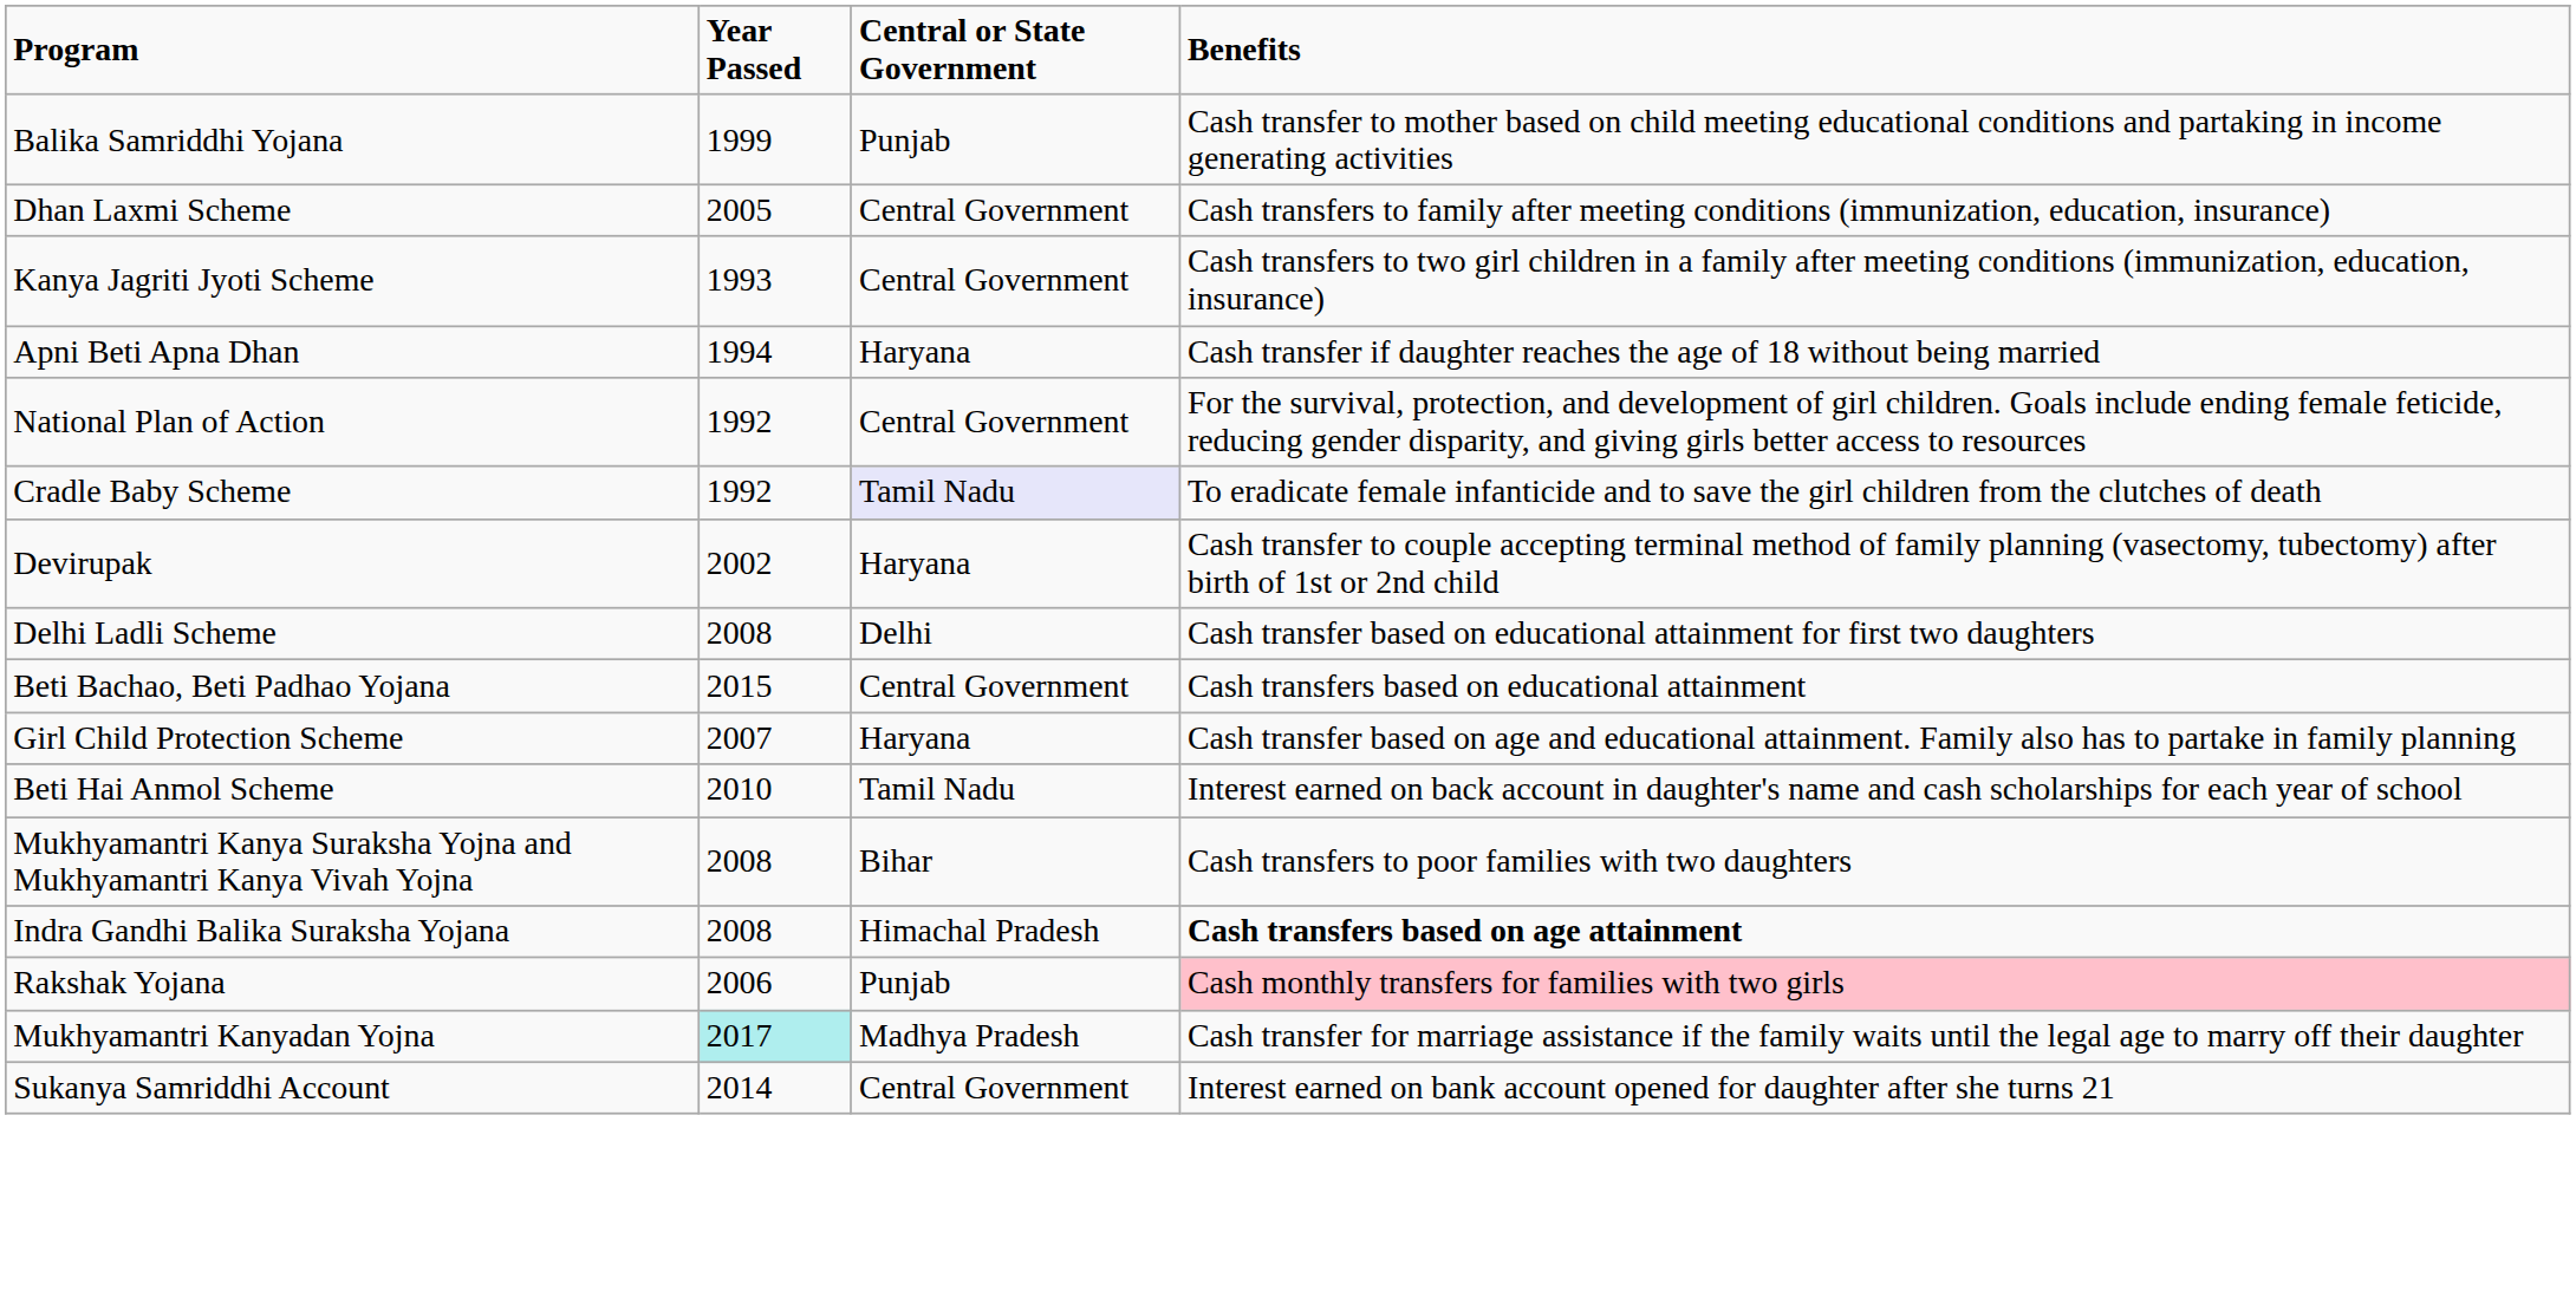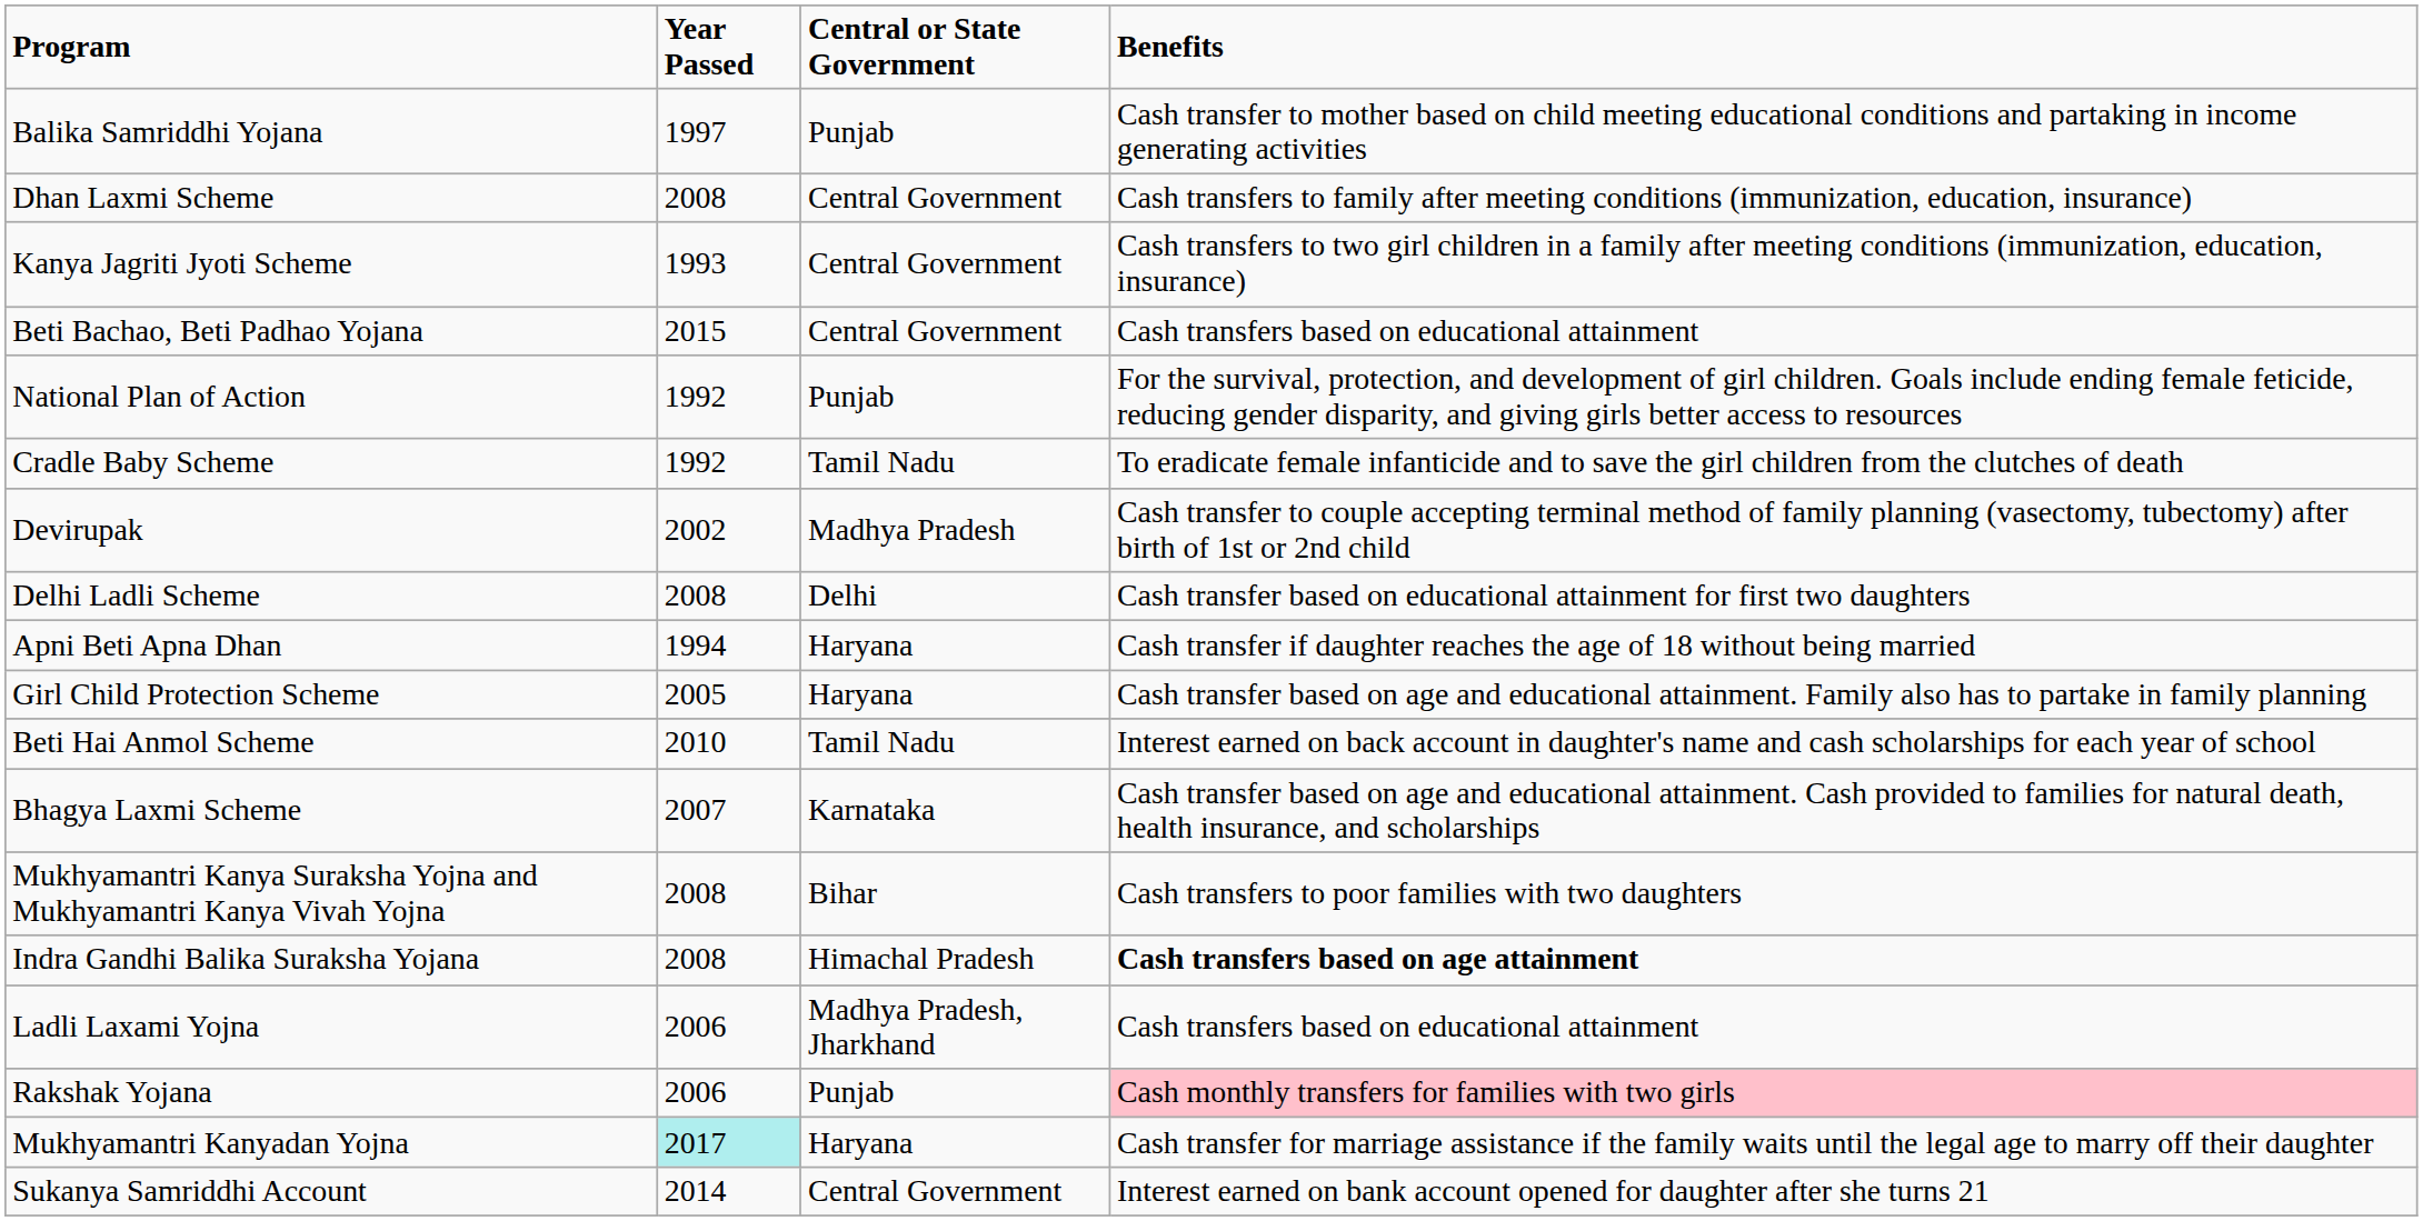Balika Samriddhi Yojana | Year Passed: 1999 -> 1997
Dhan Laxmi Scheme | Year Passed: 2005 -> 2008
rows swapped: Beti Bachao, Beti Padhao Yojana <-> Apni Beti Apna Dhan
National Plan of Action | Central or State Government: Central Government -> Punjab
Cradle Baby Scheme | Central or State Government: lavender background -> no background
Devirupak | Central or State Government: Haryana -> Madhya Pradesh
Girl Child Protection Scheme | Year Passed: 2007 -> 2005
+ row: Bhagya Laxmi Scheme | 2007 | Karnataka | Cash transfer based on age and educational attainment. Cash provided to families for natural death, health insurance, and scholarships
+ row: Ladli Laxami Yojna | 2006 | Madhya Pradesh, Jharkhand | Cash transfers based on educational attainment
Mukhyamantri Kanyadan Yojna | Central or State Government: Madhya Pradesh -> Haryana
